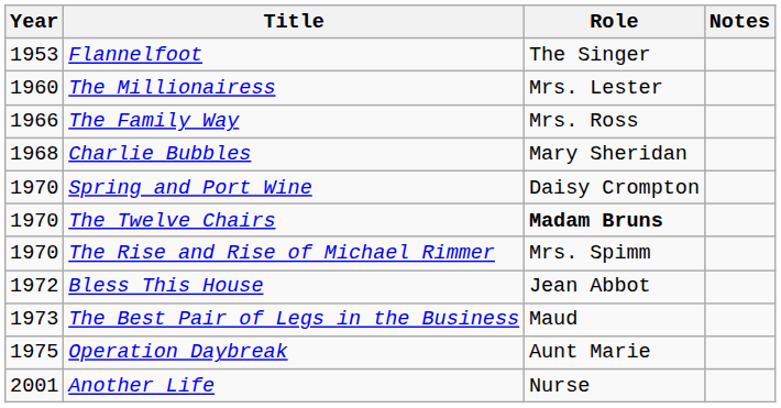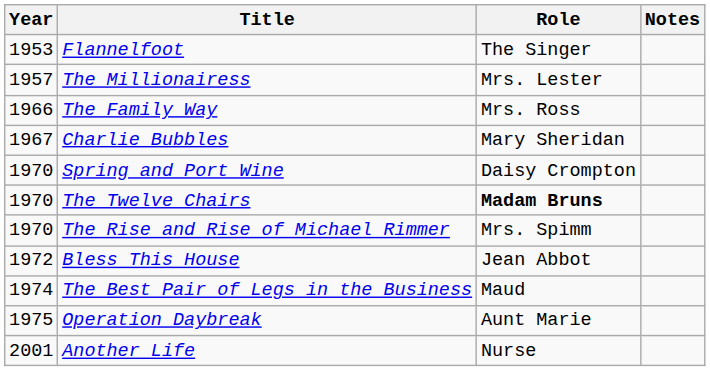The Millionairess | Year: 1960 -> 1957
Charlie Bubbles | Year: 1968 -> 1967
The Best Pair of Legs in the Business | Year: 1973 -> 1974
